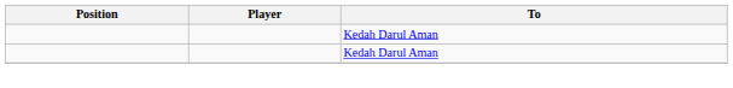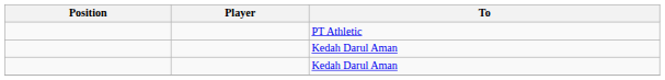+ row: PT Athletic
